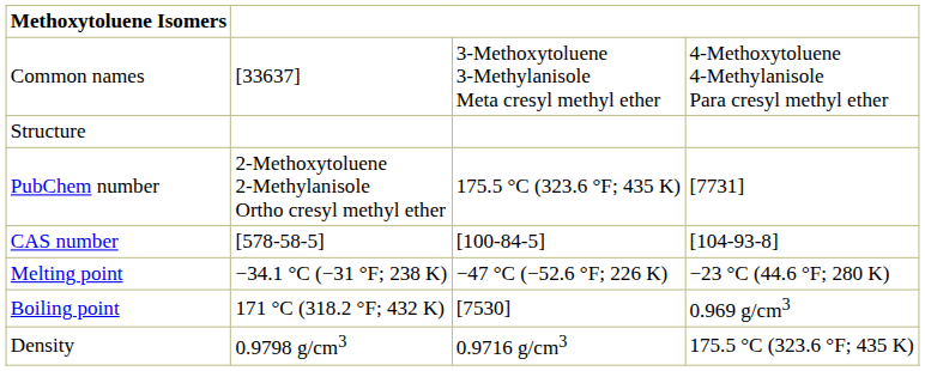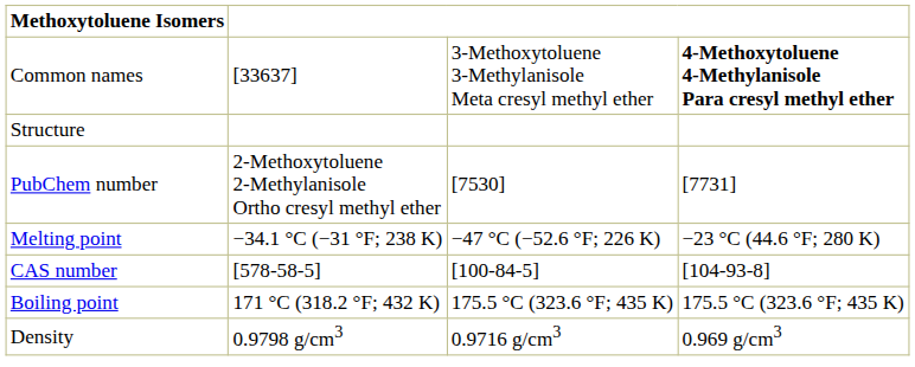Common names | column 4: normal -> bold
PubChem number | column 3: 175.5 °C (323.6 °F; 435 K) -> [7530]
rows swapped: CAS number <-> Melting point
Boiling point | column 3: [7530] -> 175.5 °C (323.6 °F; 435 K)
Boiling point | column 4: 0.969 g/cm3 -> 175.5 °C (323.6 °F; 435 K)
Density | column 4: 175.5 °C (323.6 °F; 435 K) -> 0.969 g/cm3
